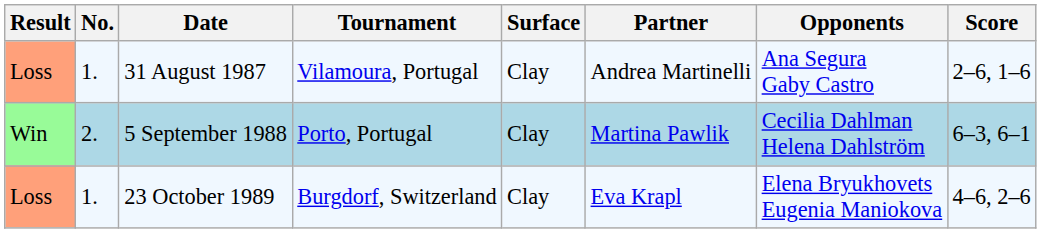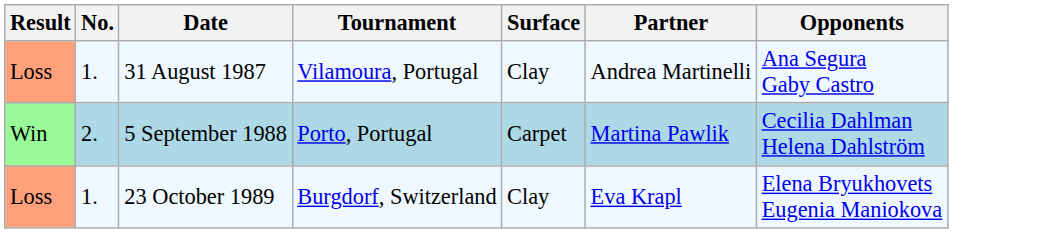- column: Score | 2–6, 1–6 | 6–3, 6–1 | 4–6, 2–6
5 September 1988 | Surface: Clay -> Carpet
